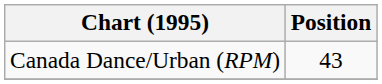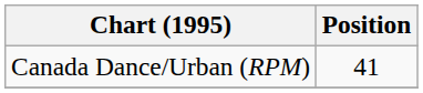Canada Dance/Urban (RPM) | Position: 43 -> 41
